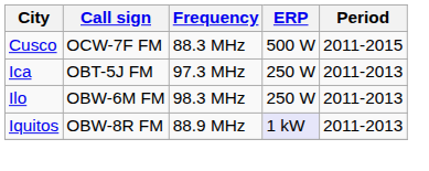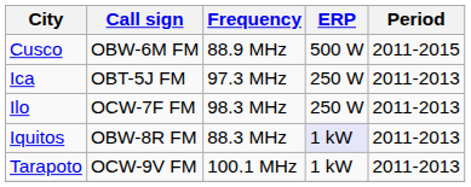Cusco | Call sign: OCW-7F FM -> OBW-6M FM
Cusco | Frequency: 88.3 MHz -> 88.9 MHz
Ilo | Call sign: OBW-6M FM -> OCW-7F FM
Iquitos | Frequency: 88.9 MHz -> 88.3 MHz
+ row: Tarapoto | OCW-9V FM | 100.1 MHz | 1 kW | 2011-2013
